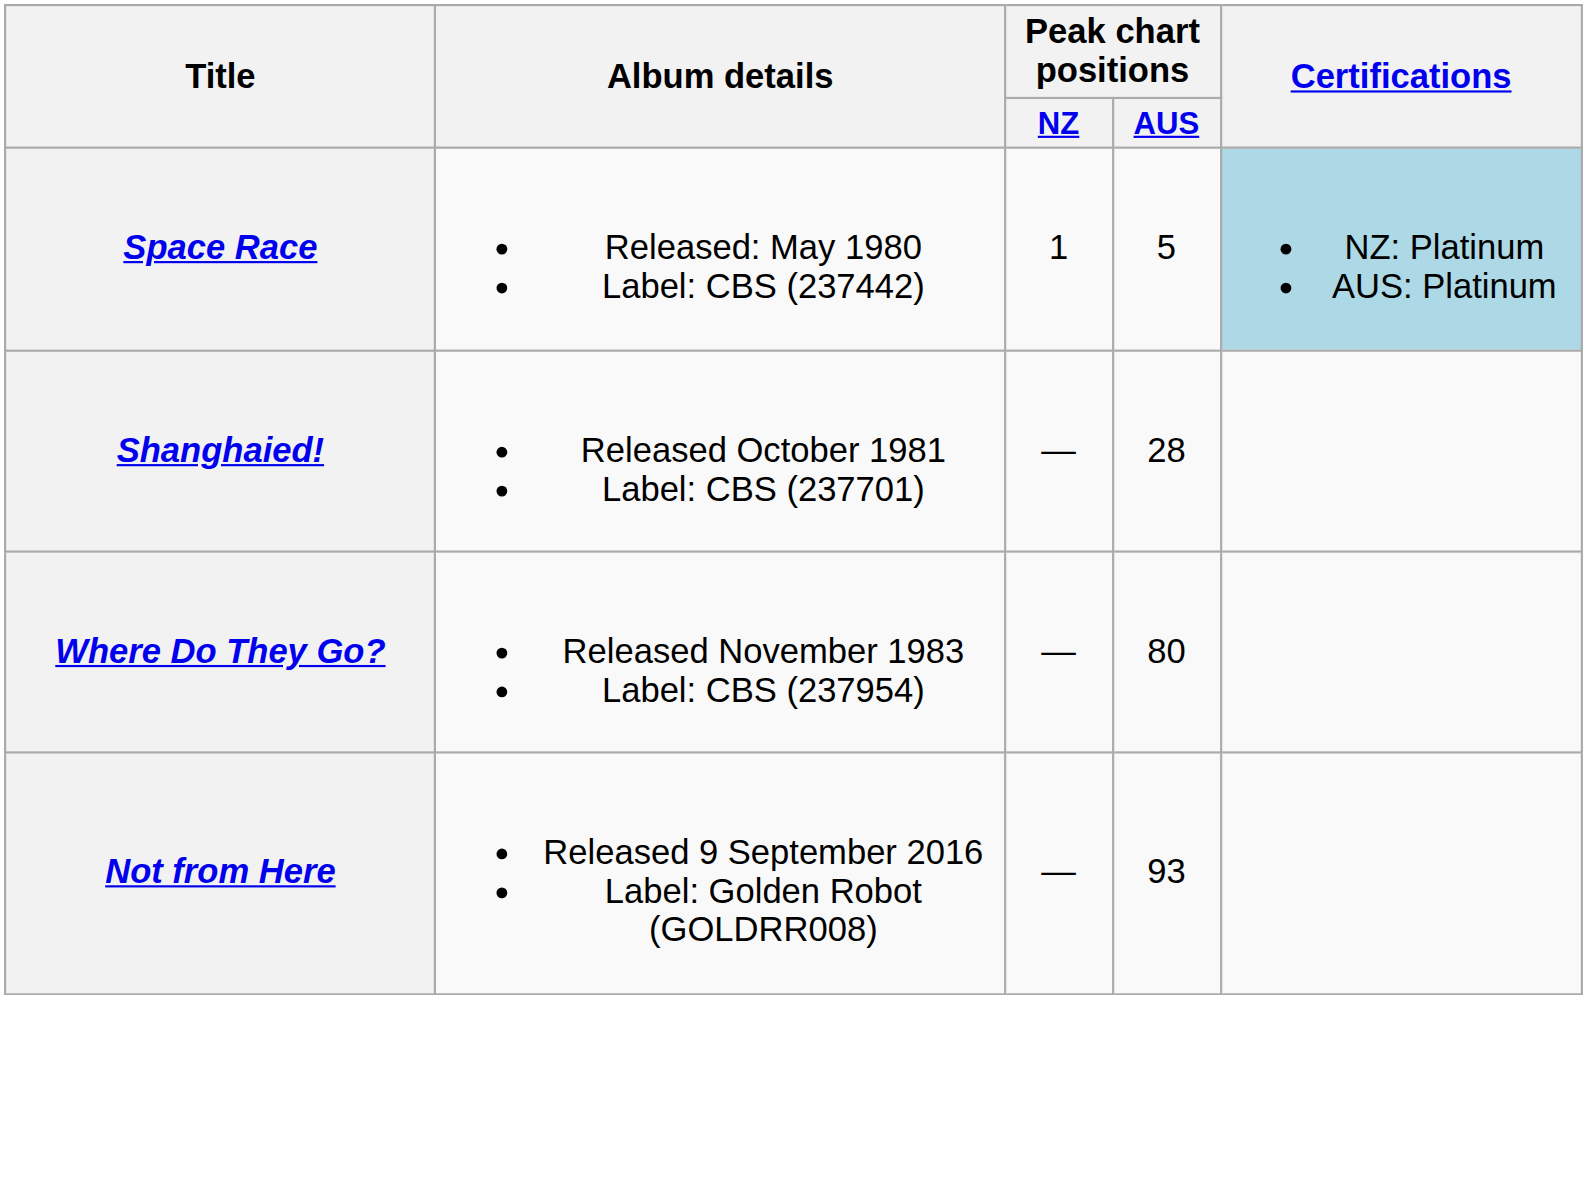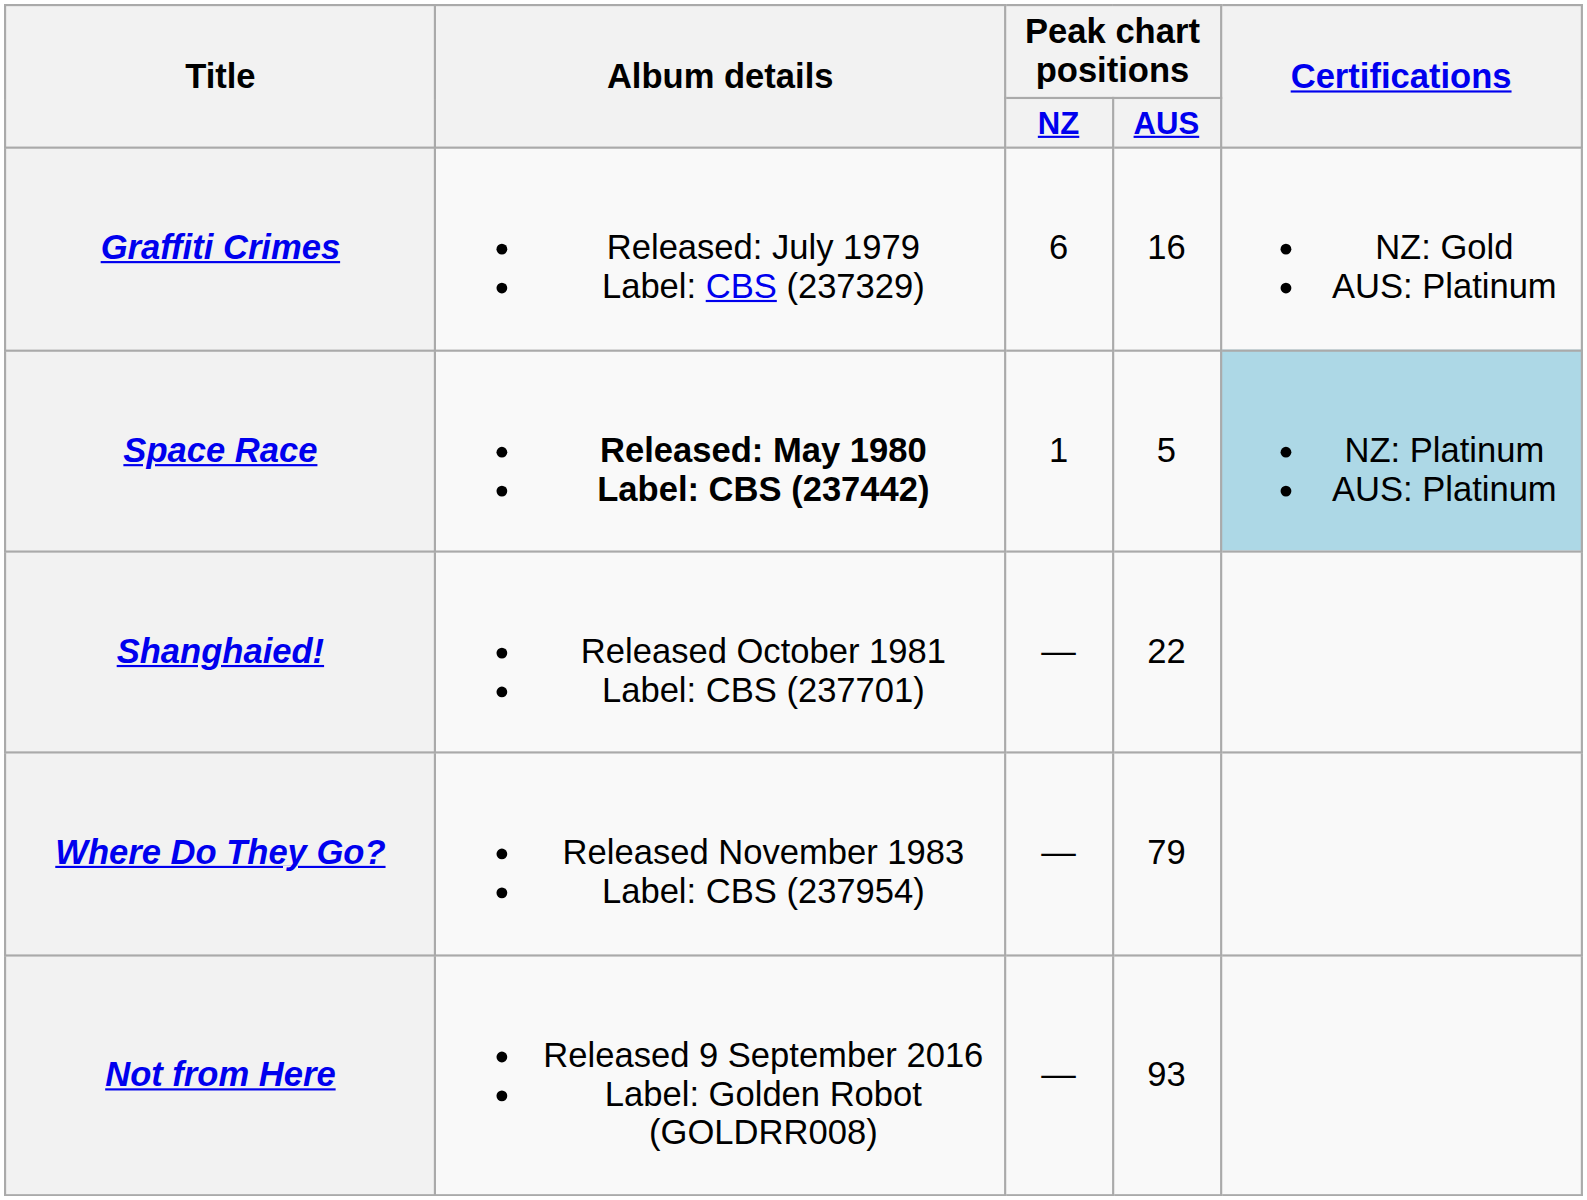+ row: Graffiti Crimes | Released: July 1979 Label: CBS (237329) | 6 | 16 | NZ: Gold AUS: Platinum
Space Race | Album details: normal -> bold
Shanghaied! | Peak chart positions / AUS: 28 -> 22
Where Do They Go? | Peak chart positions / AUS: 80 -> 79
